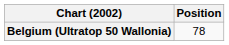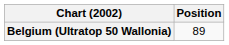Belgium (Ultratop 50 Wallonia) | Position: 78 -> 89
